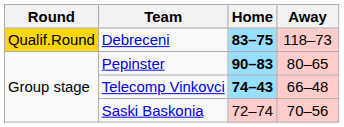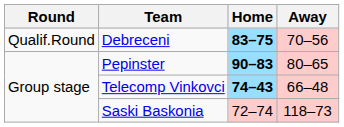Debreceni | Round: gold background -> no background
Debreceni | Away: 118–73 -> 70–56
Saski Baskonia | Away: 70–56 -> 118–73
